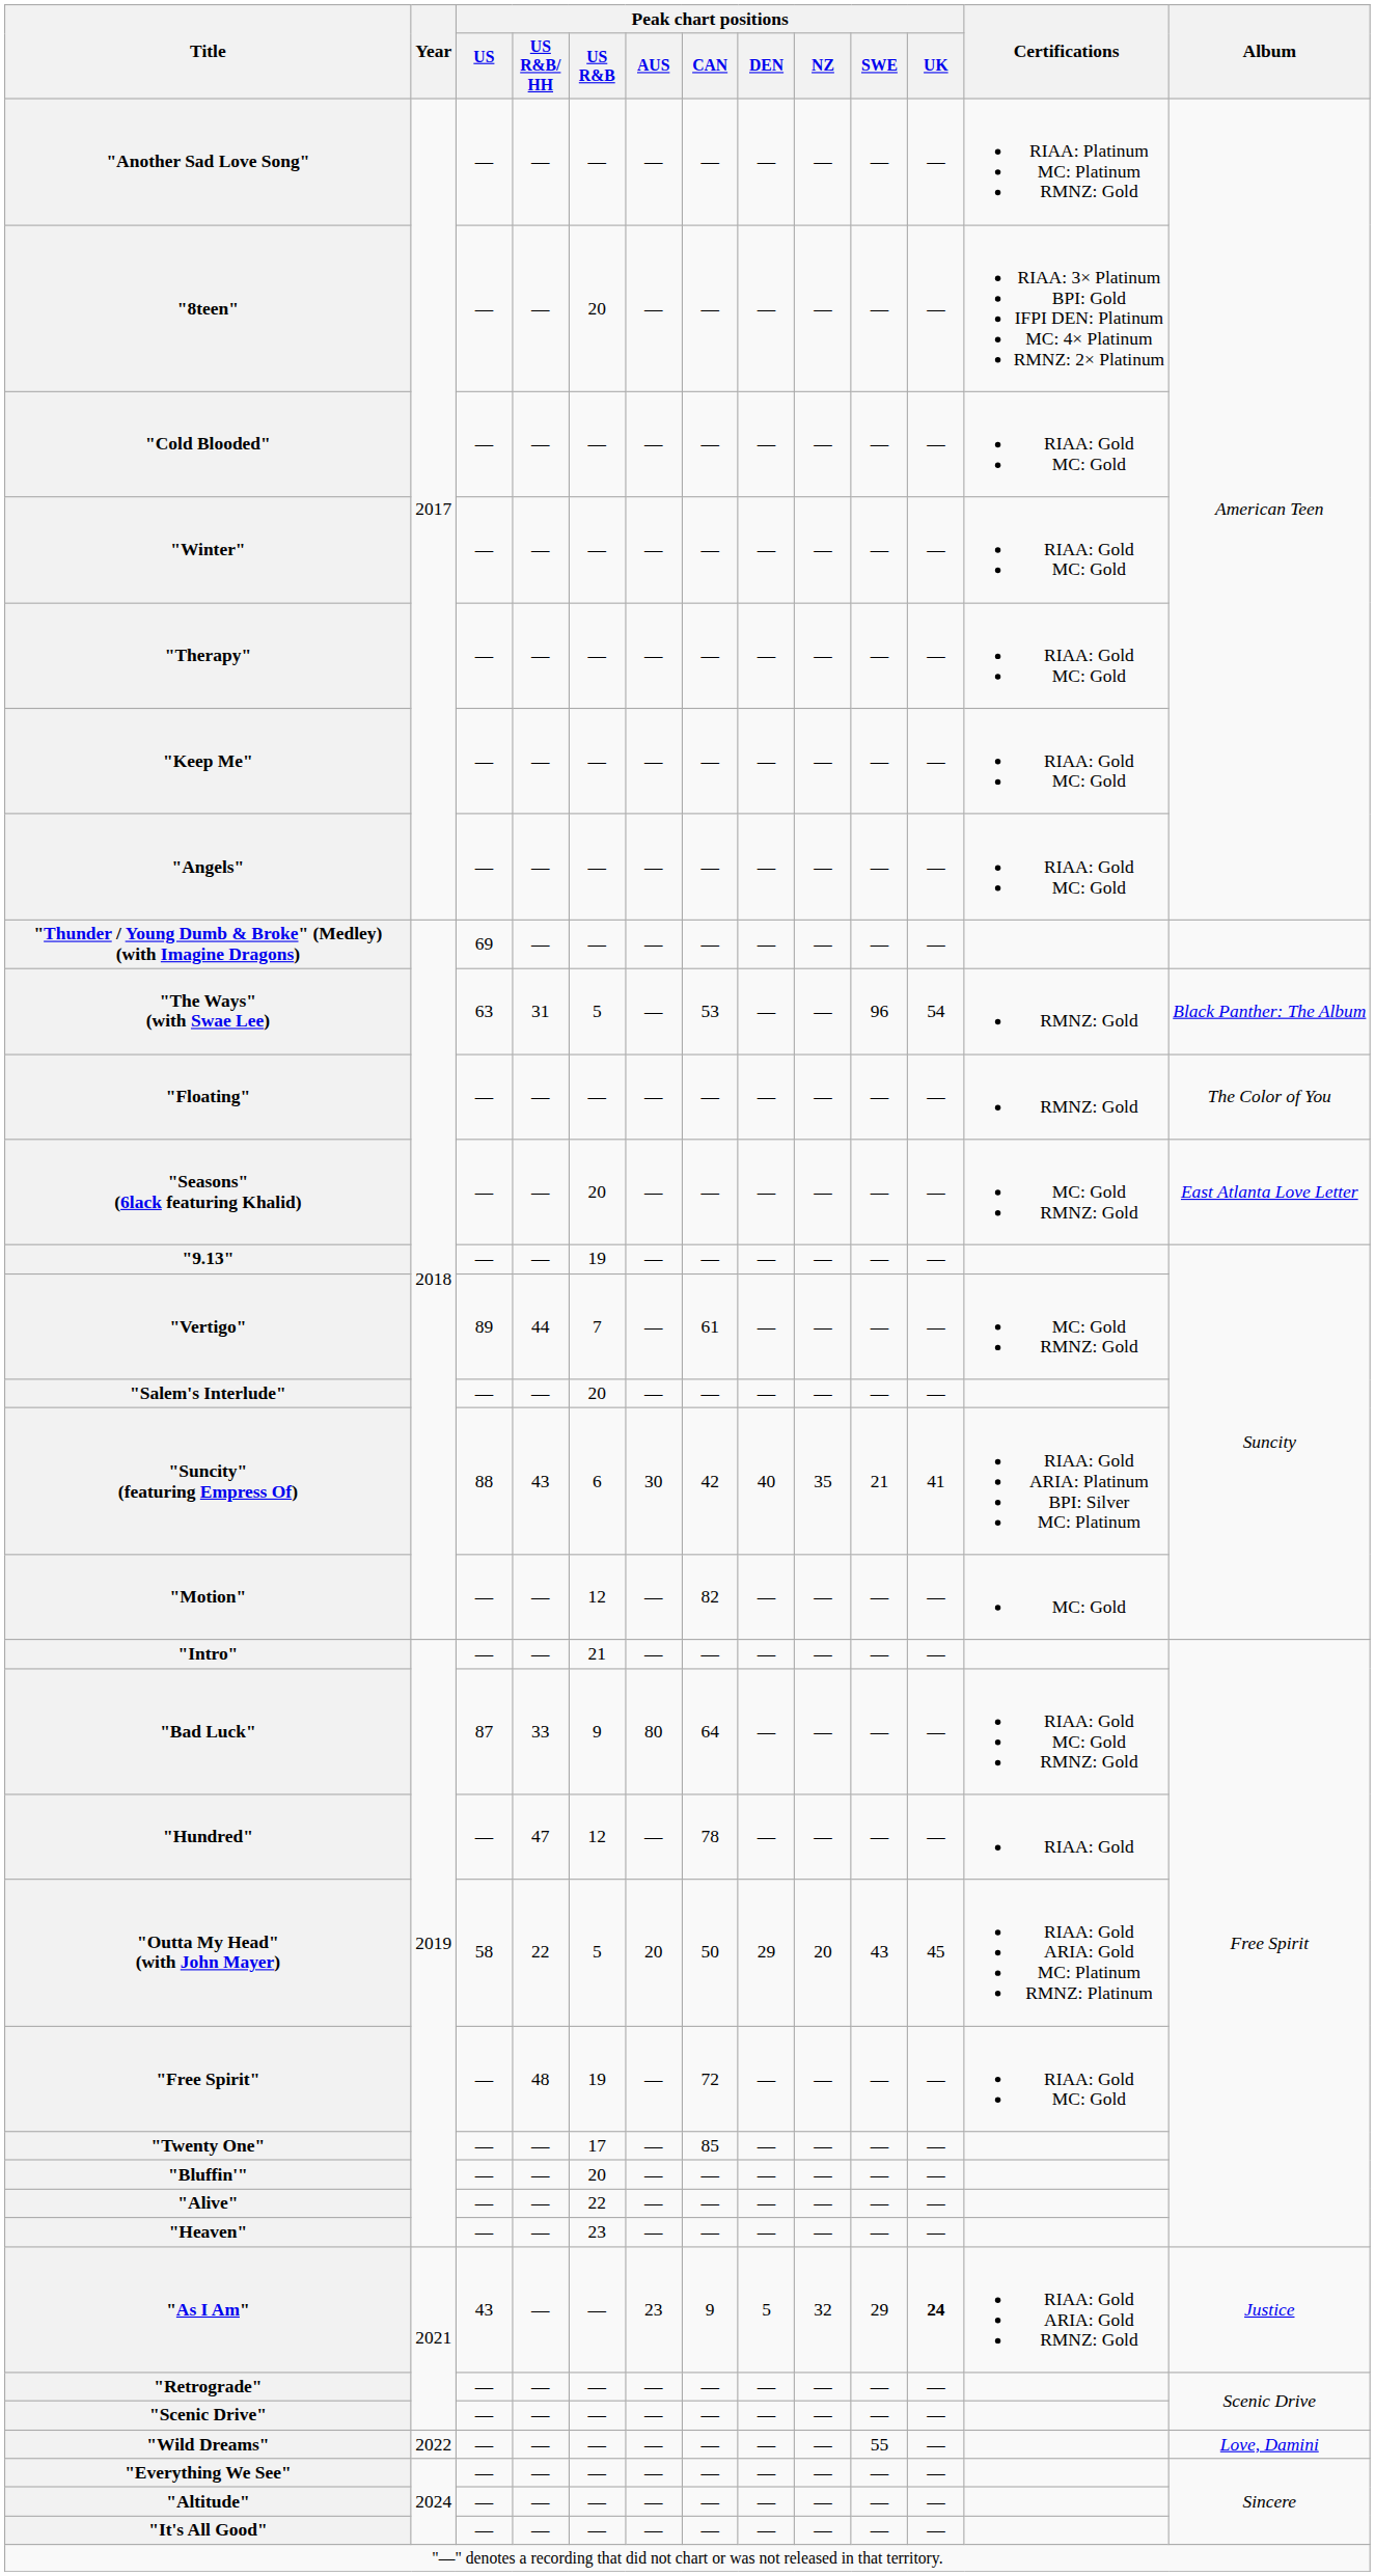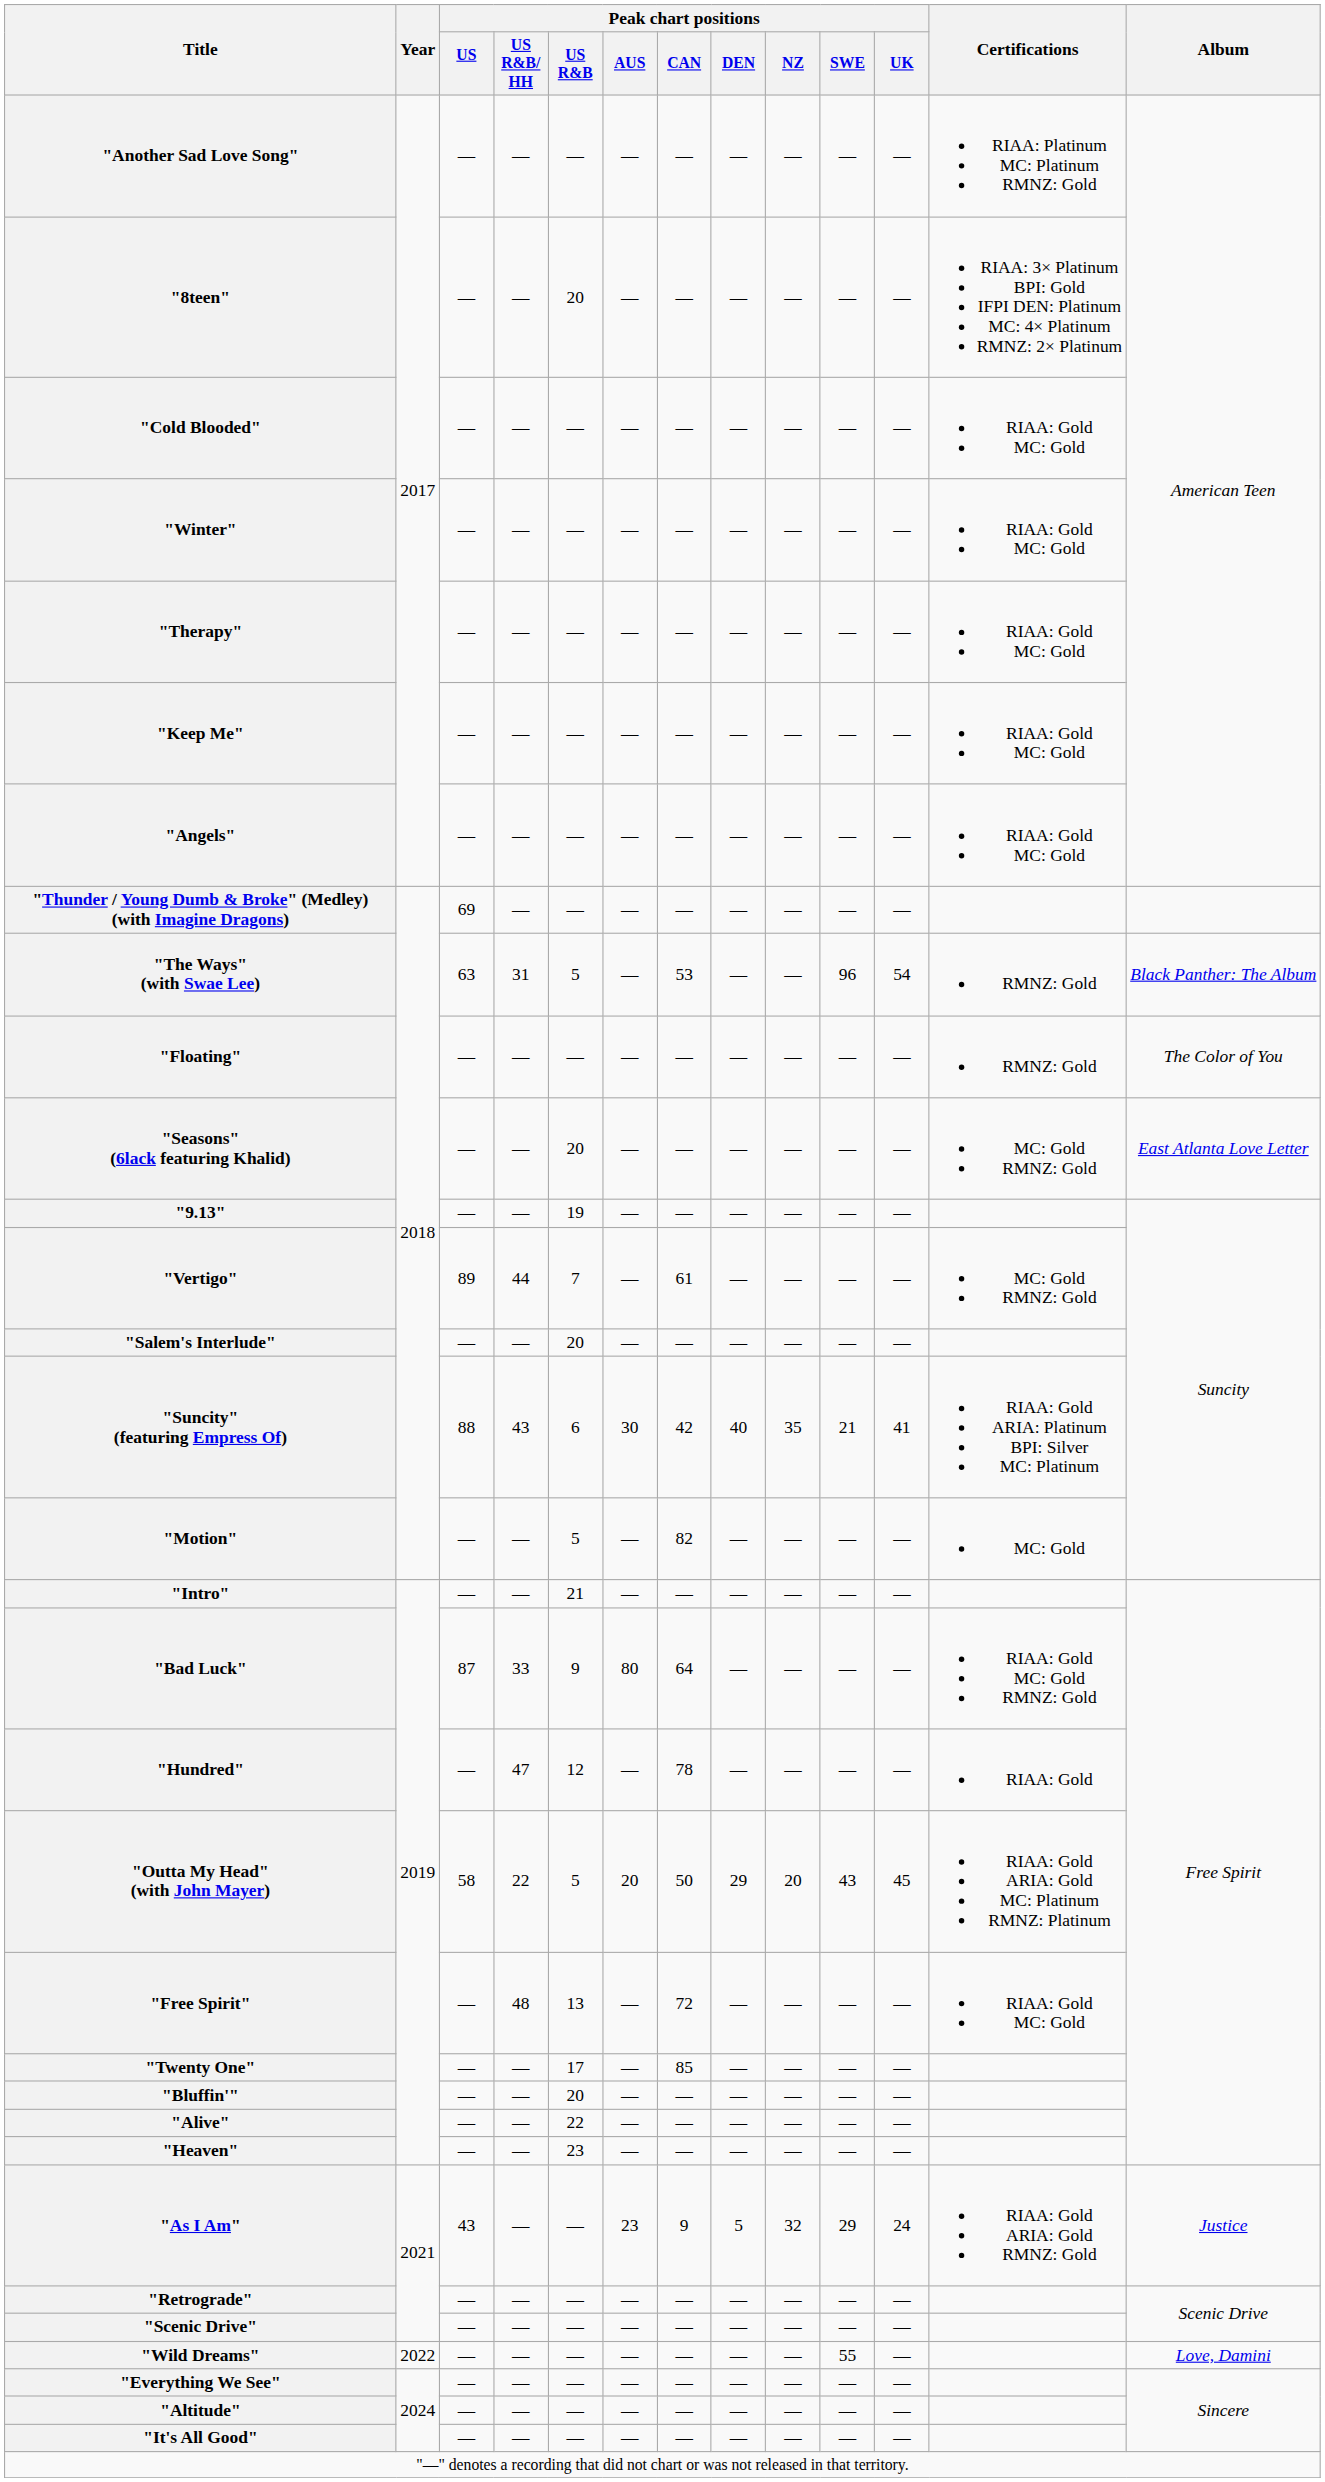"Motion" | Peak chart positions / US R&B: 12 -> 5
"Free Spirit" | Peak chart positions / US R&B: 19 -> 13
"As I Am" | Peak chart positions / UK: bold -> normal
